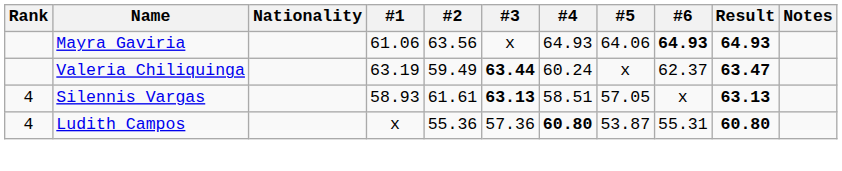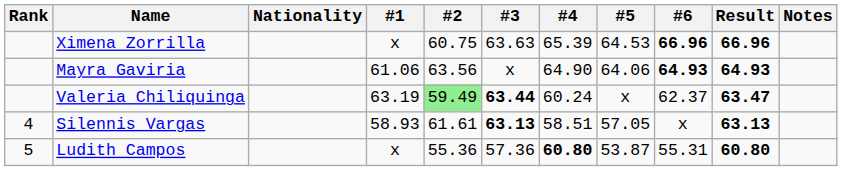+ row: Ximena Zorrilla | x | 60.75 | 63.63 | 65.39 | 64.53 | 66.96 | 66.96
Mayra Gaviria | #4: 64.93 -> 64.90
Valeria Chiliquinga | #2: no background -> lightgreen background
Ludith Campos | Rank: 4 -> 5
